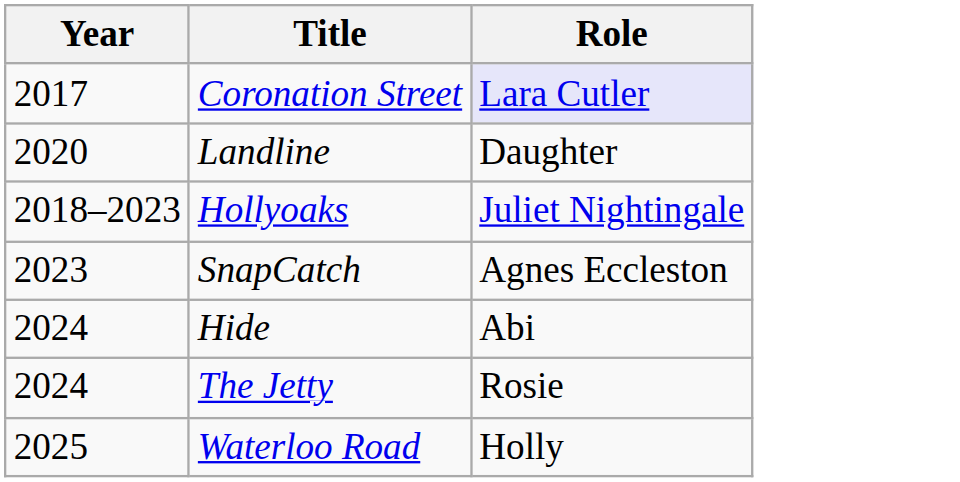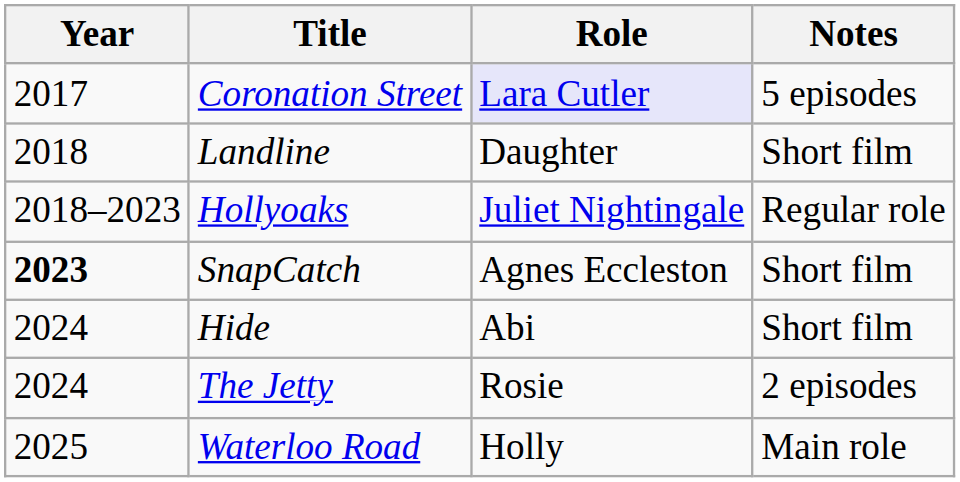+ column: Notes | 5 episodes | Short film | Regular role | Short film | Short film | 2 episodes | Main role
Landline | Year: 2020 -> 2018
SnapCatch | Year: normal -> bold
